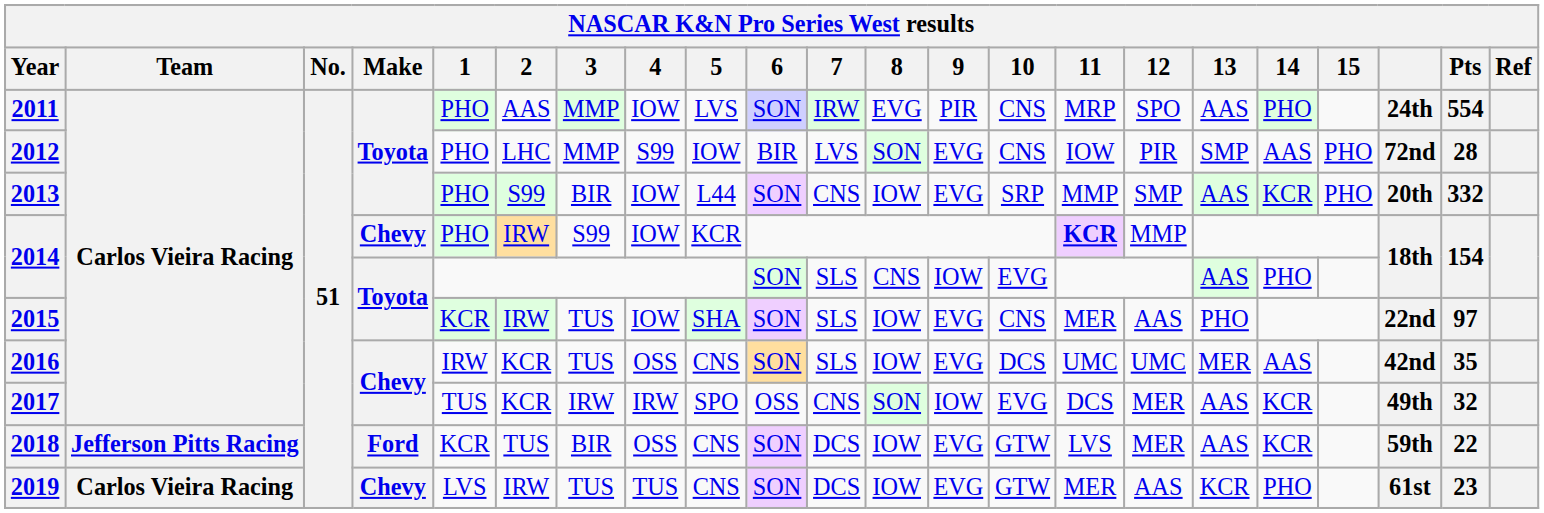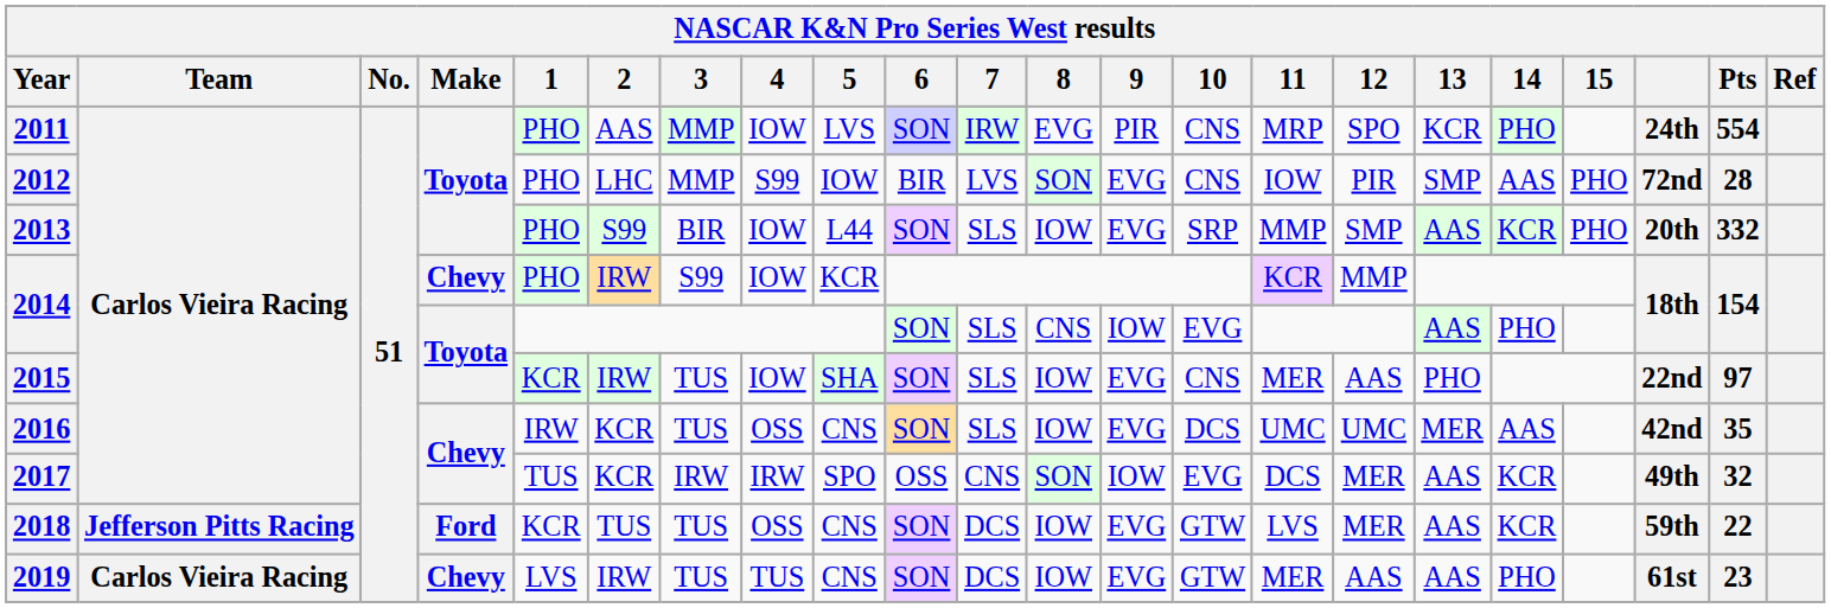2011 | 13: AAS -> KCR
2013 | 7: CNS -> SLS
2014 / Chevy | 11: bold -> normal
2018 | 3: BIR -> TUS
2019 | 13: KCR -> AAS
